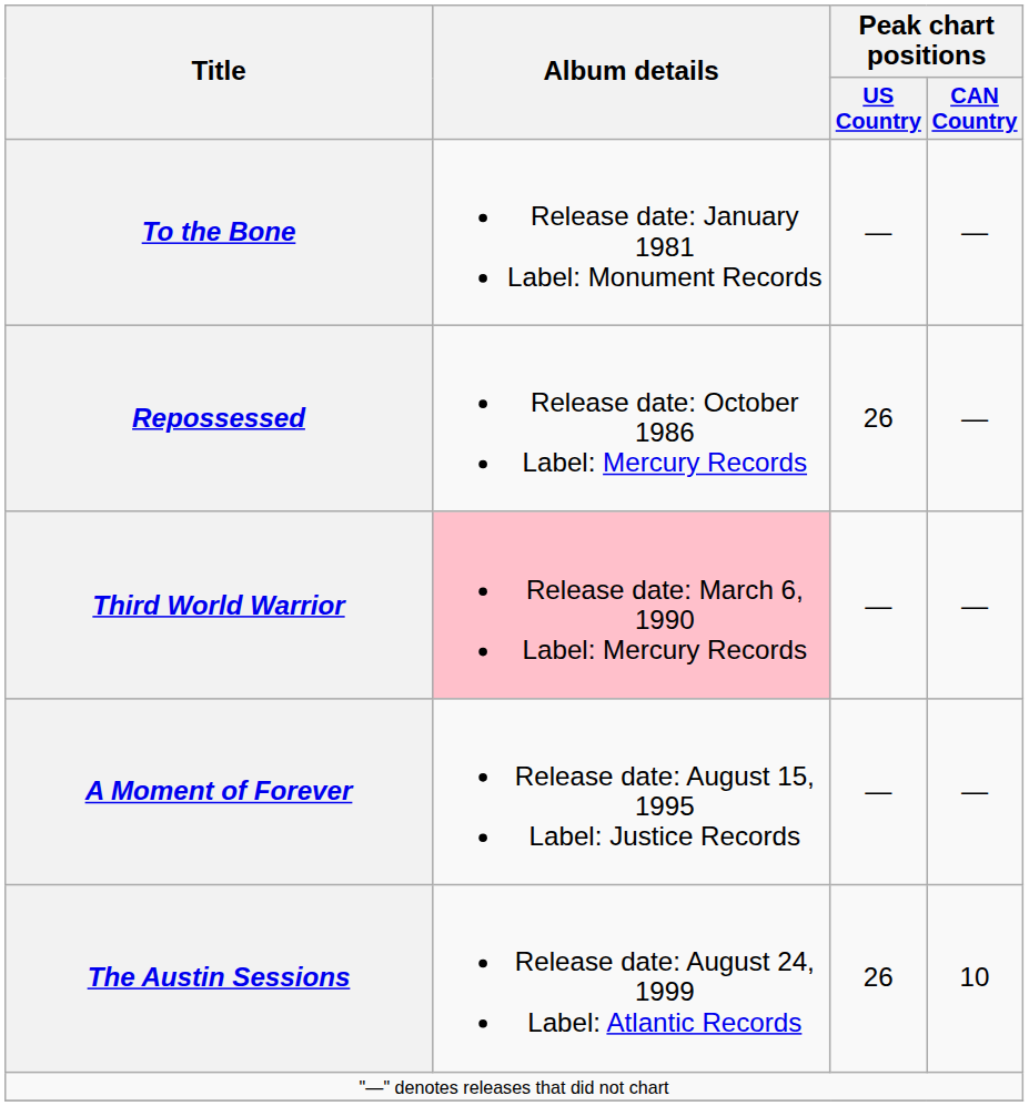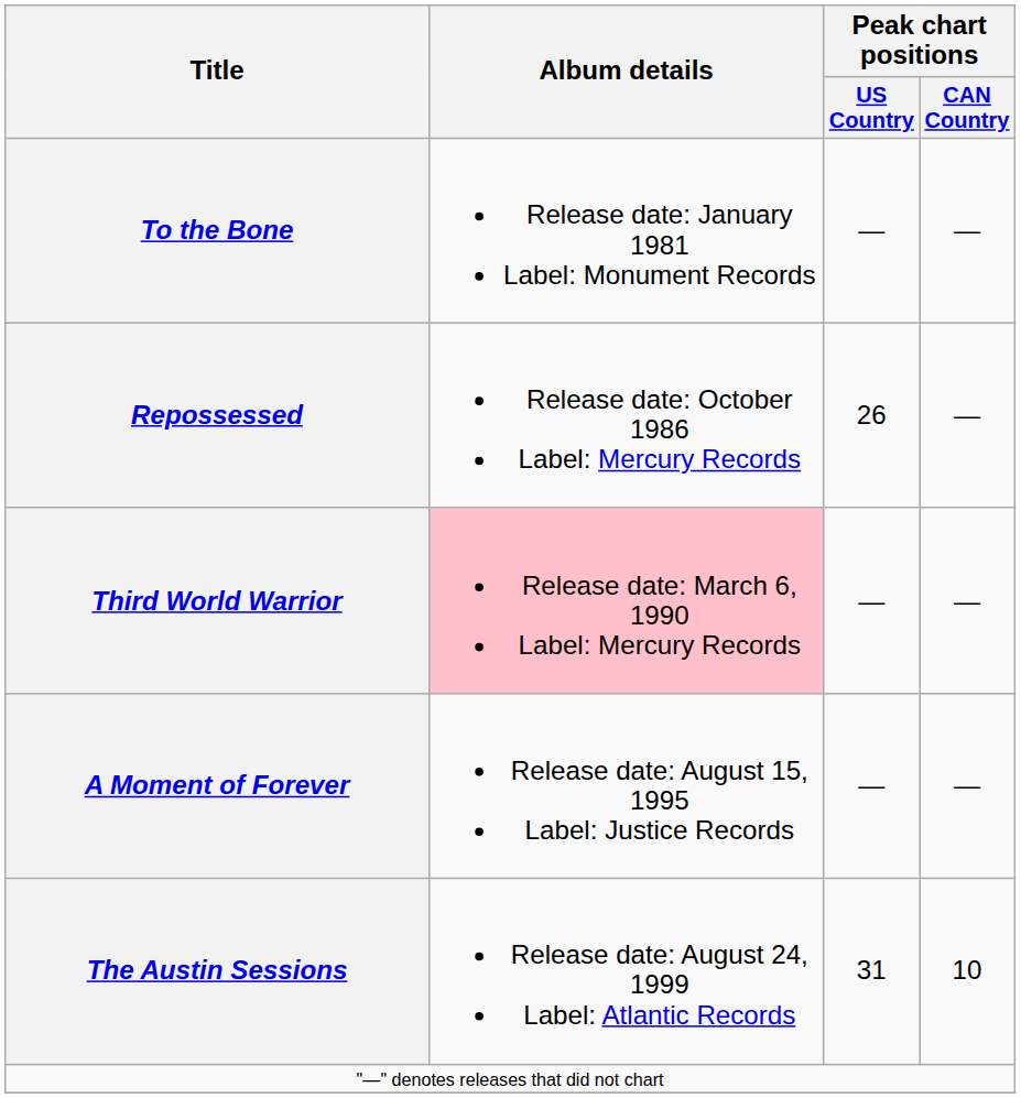The Austin Sessions | Peak chart positions / US Country: 26 -> 31
